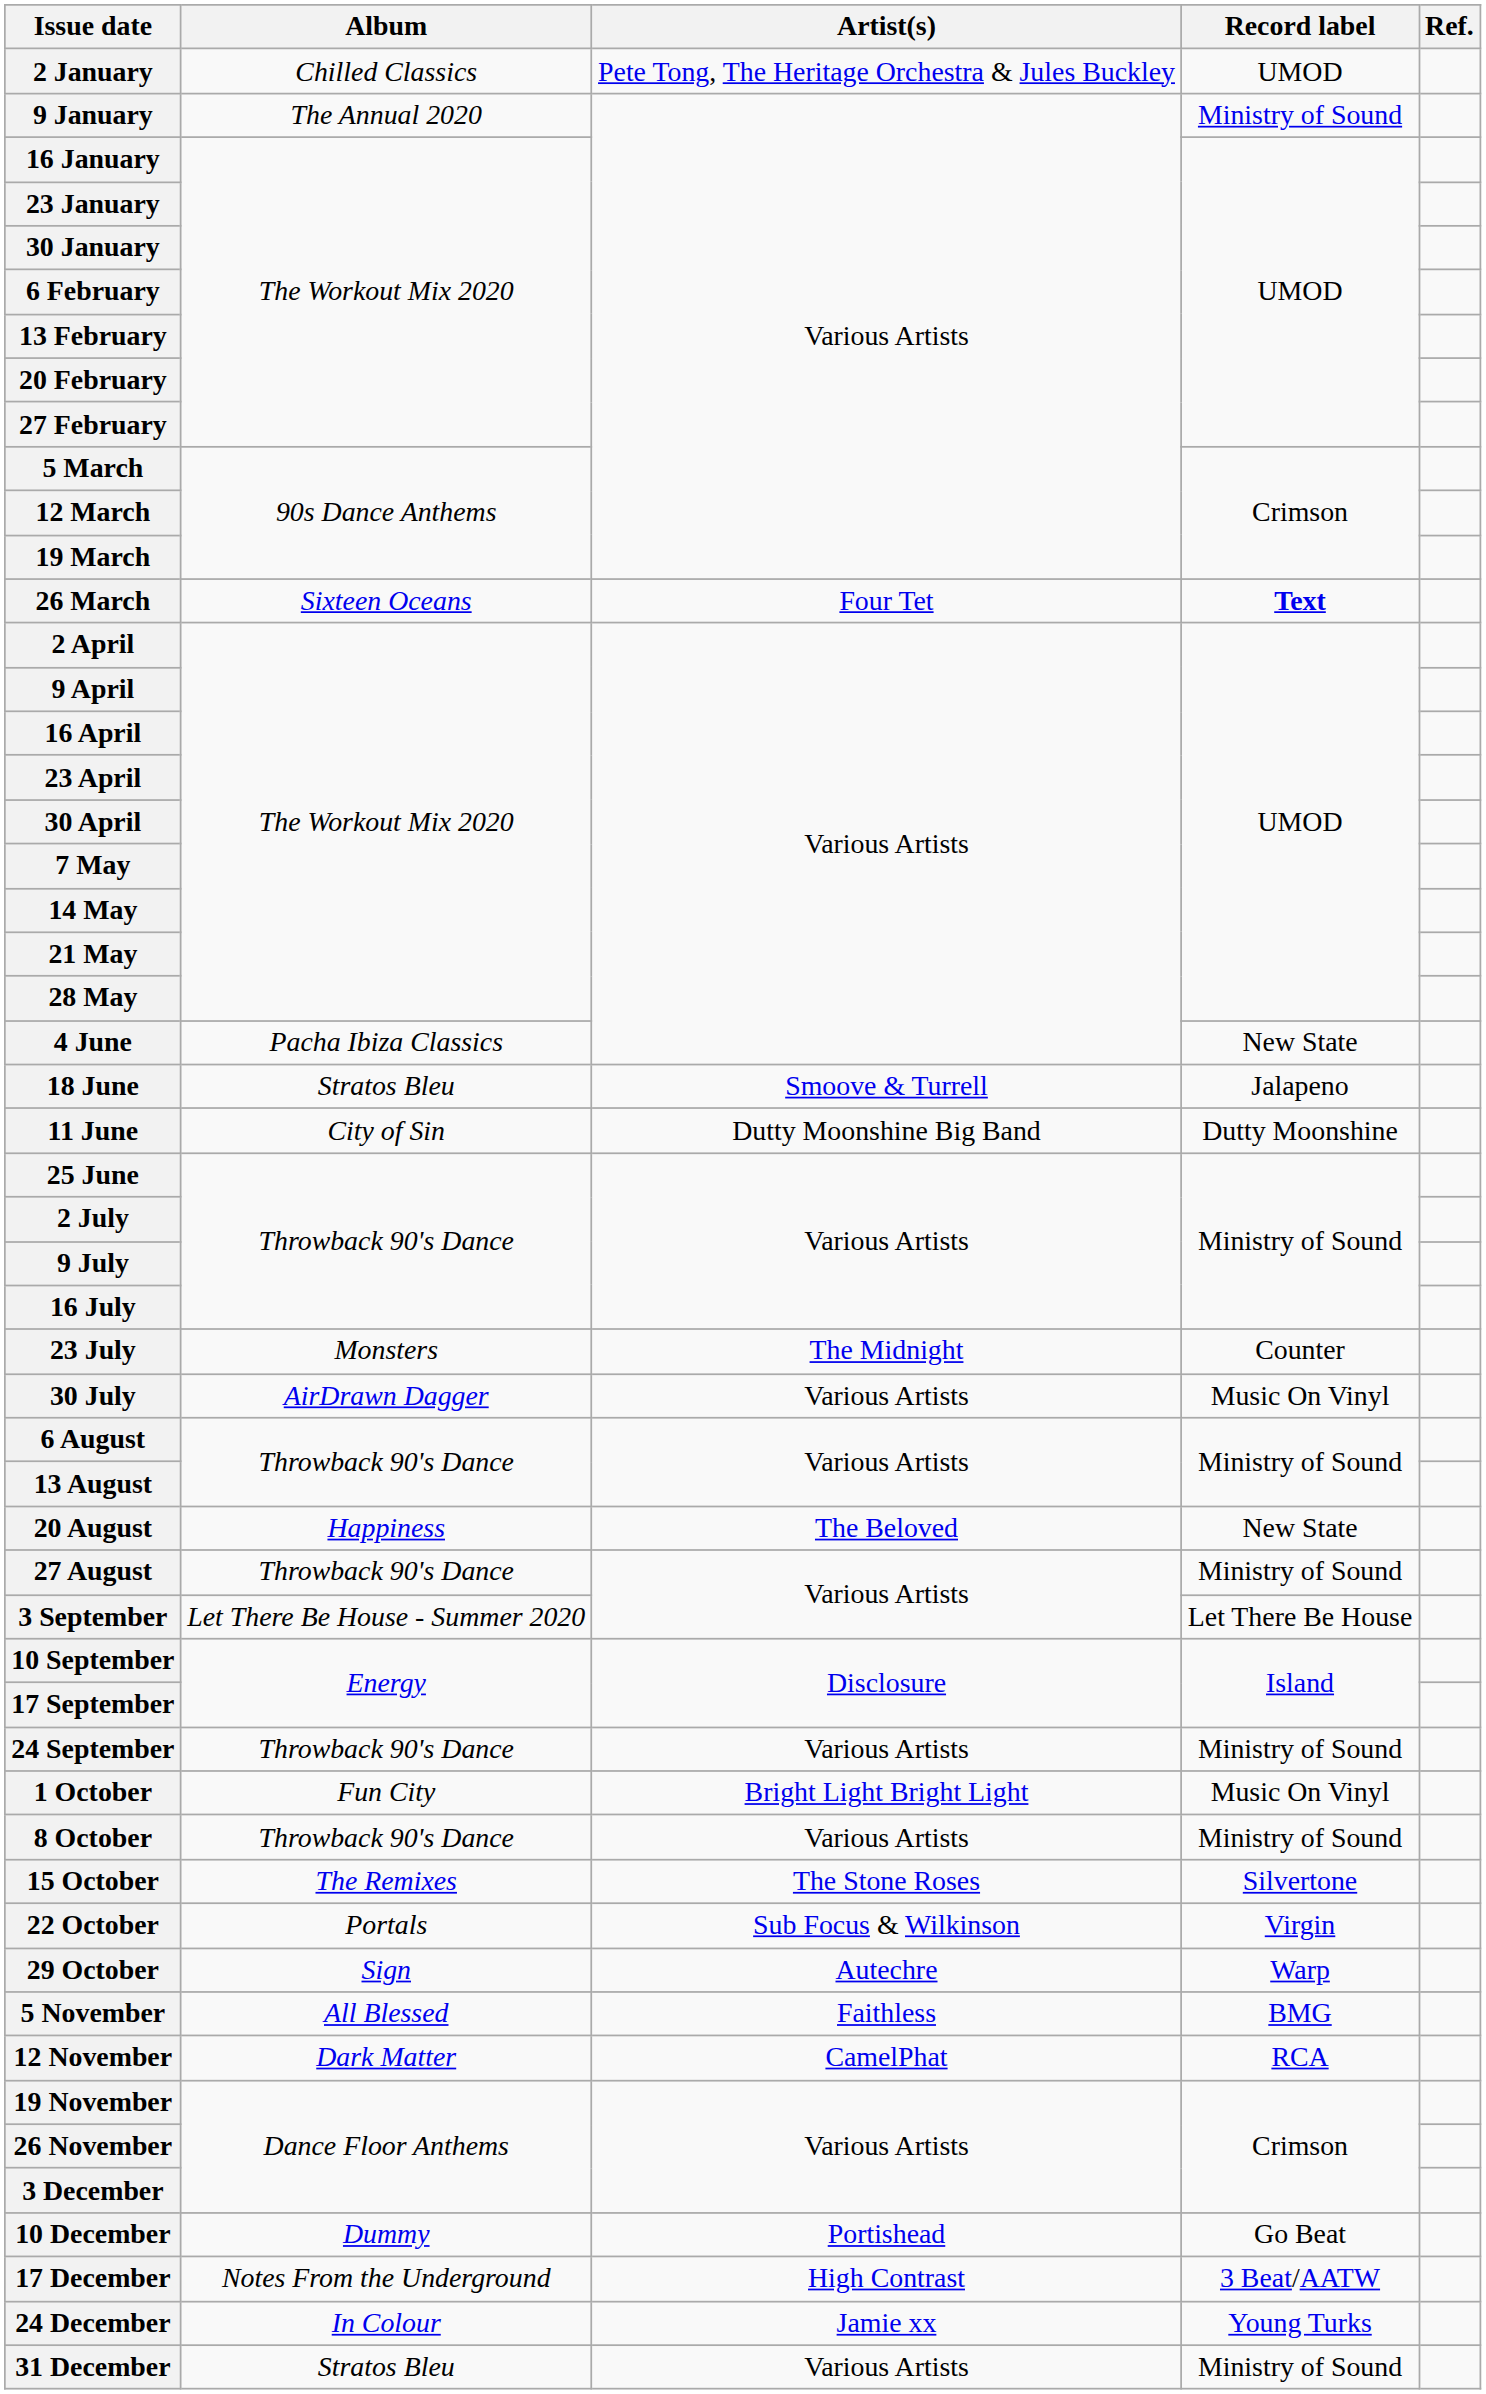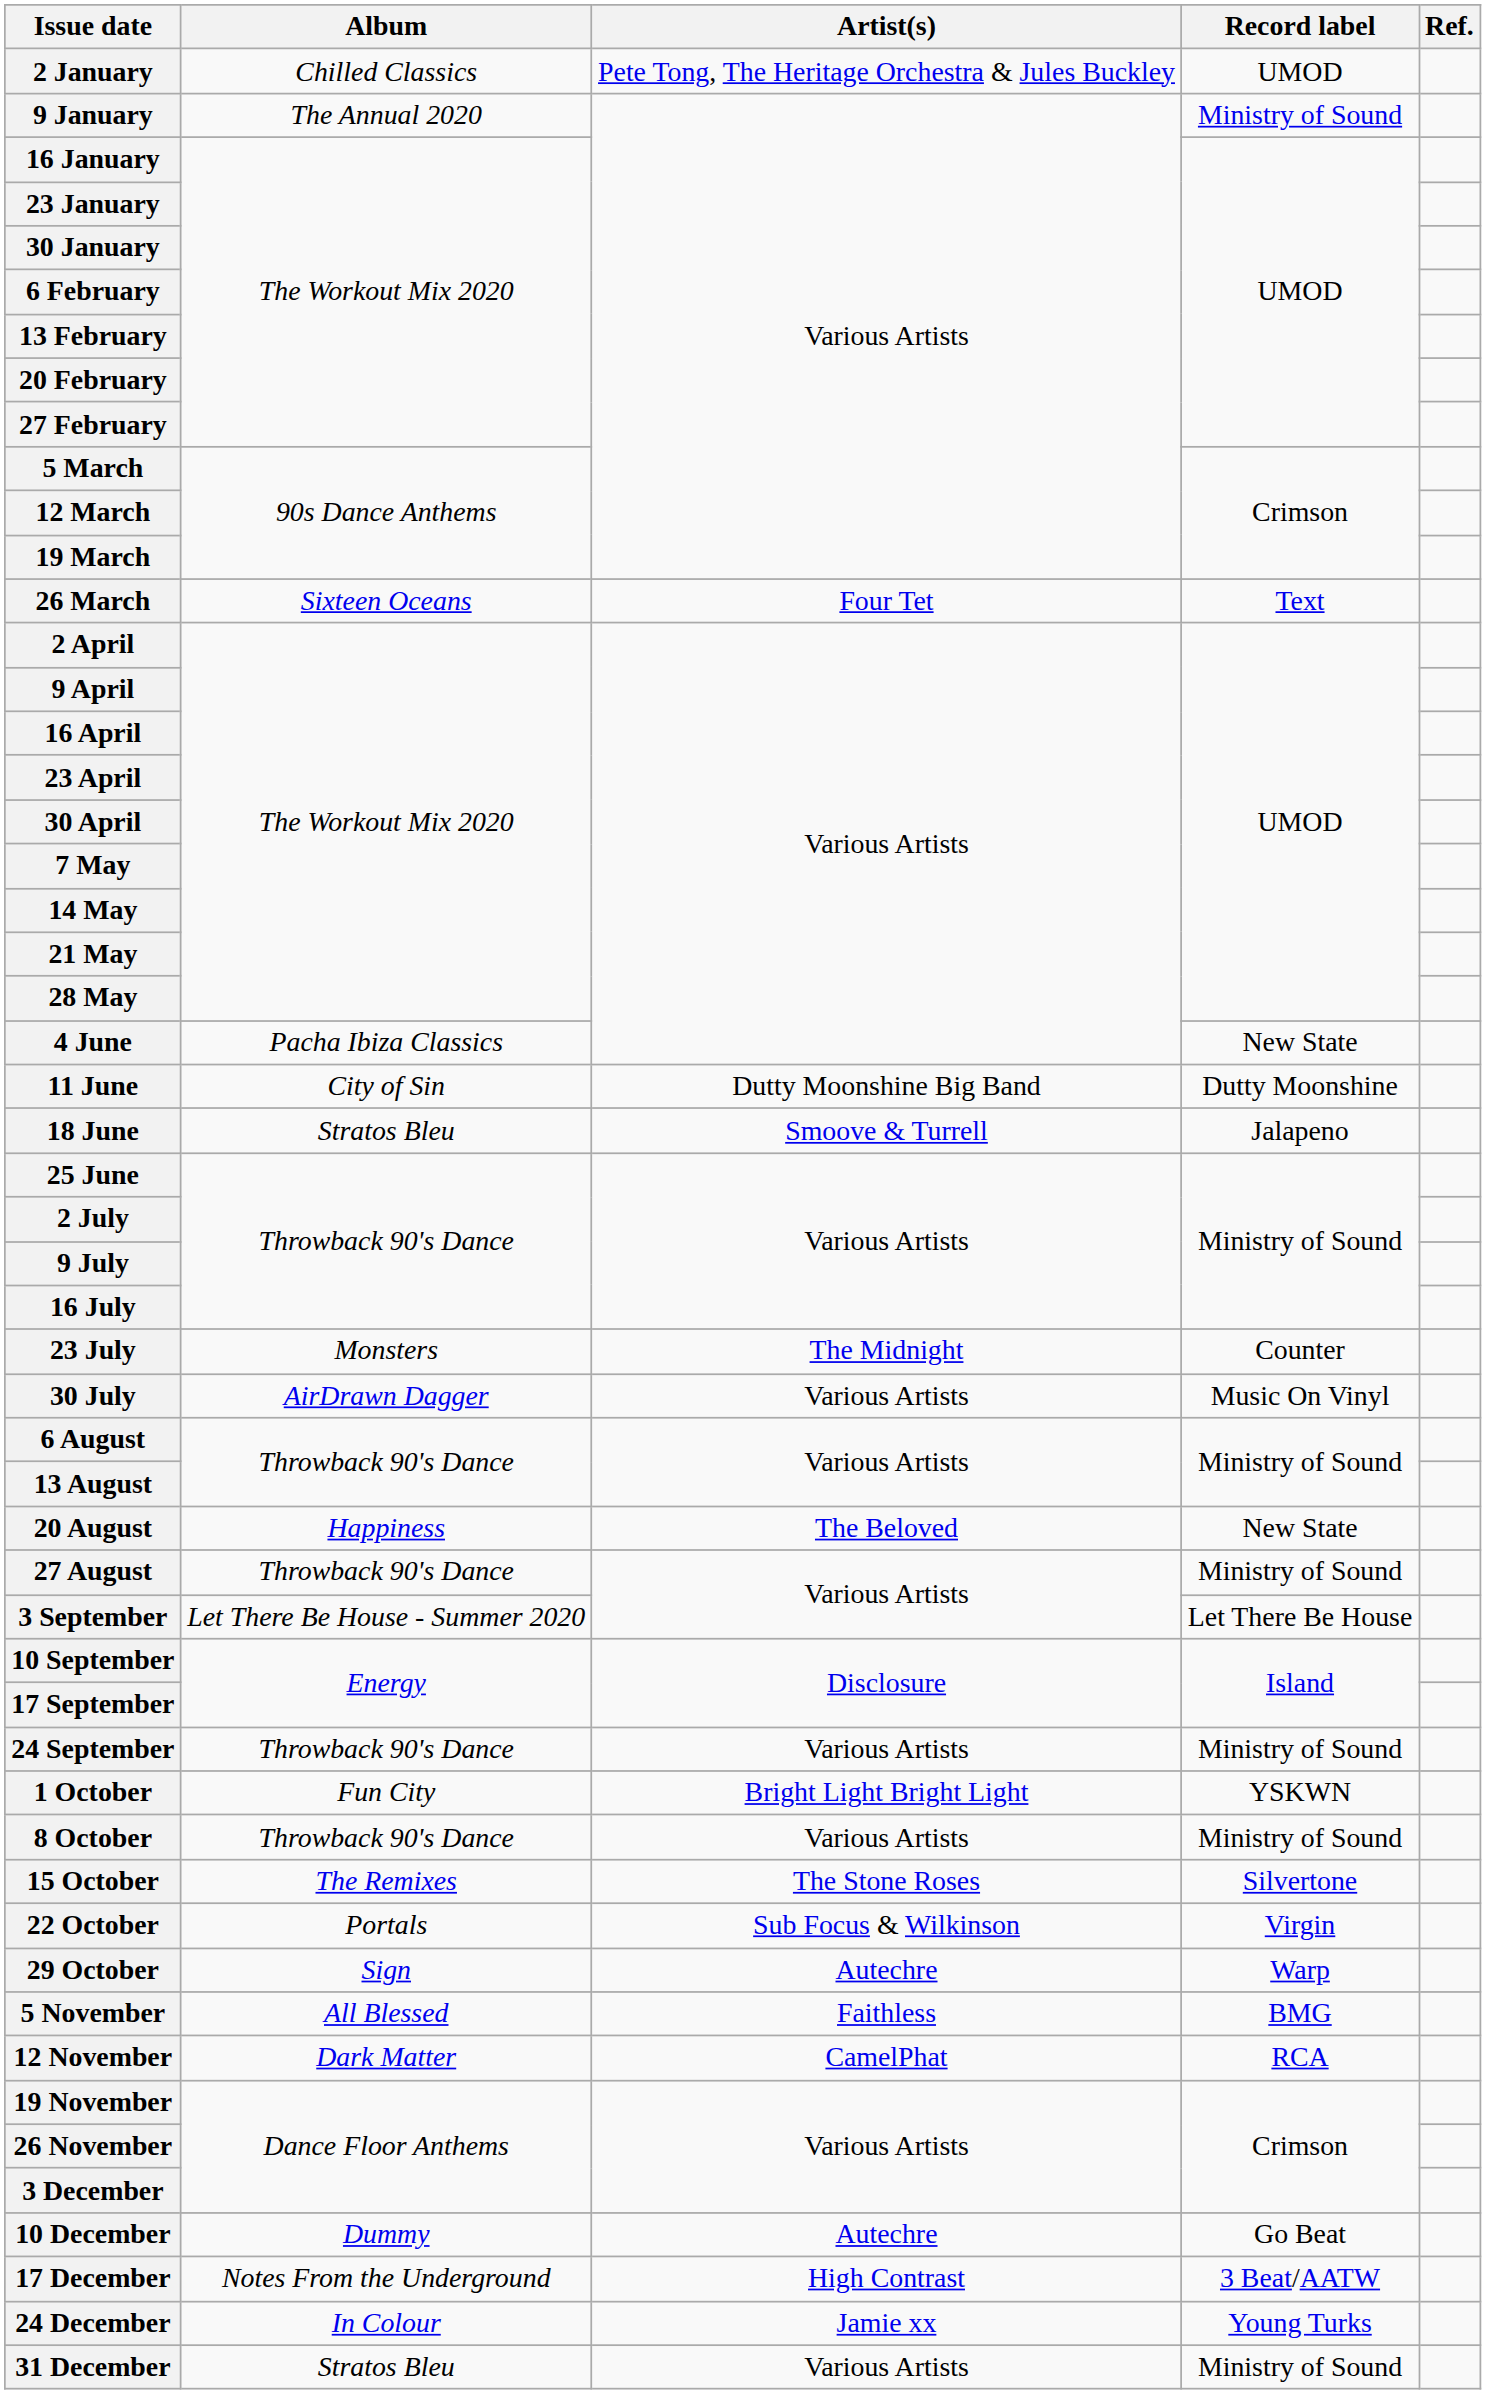26 March | Record label: bold -> normal
rows swapped: 11 June <-> 18 June
1 October | Record label: Music On Vinyl -> YSKWN
10 December | Artist(s): Portishead -> Autechre
